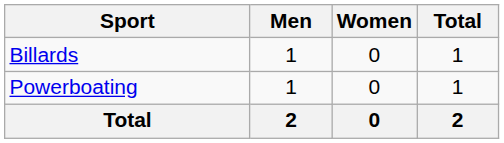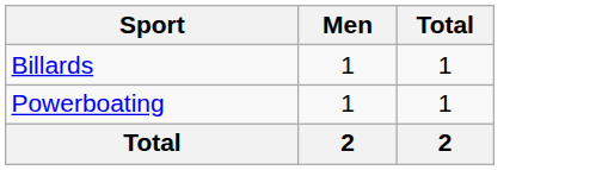- column: Women | 0 | 0 | 0
